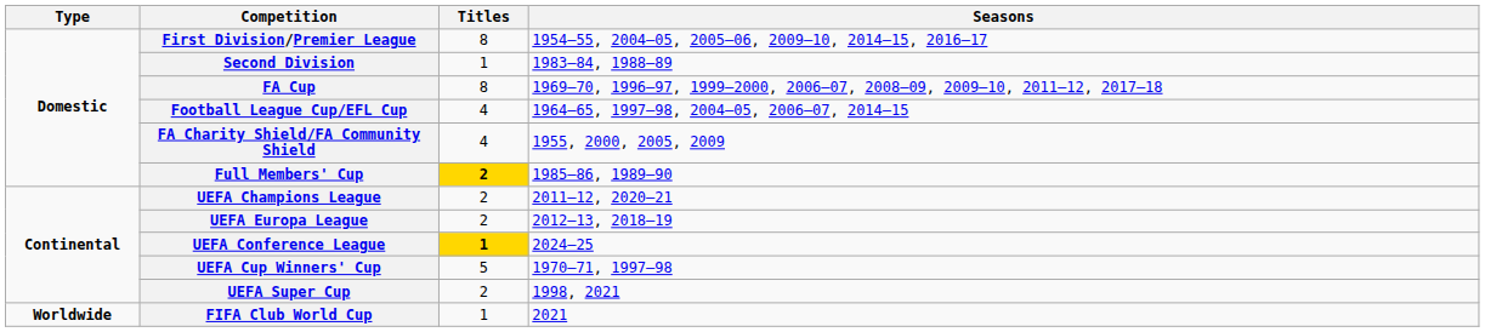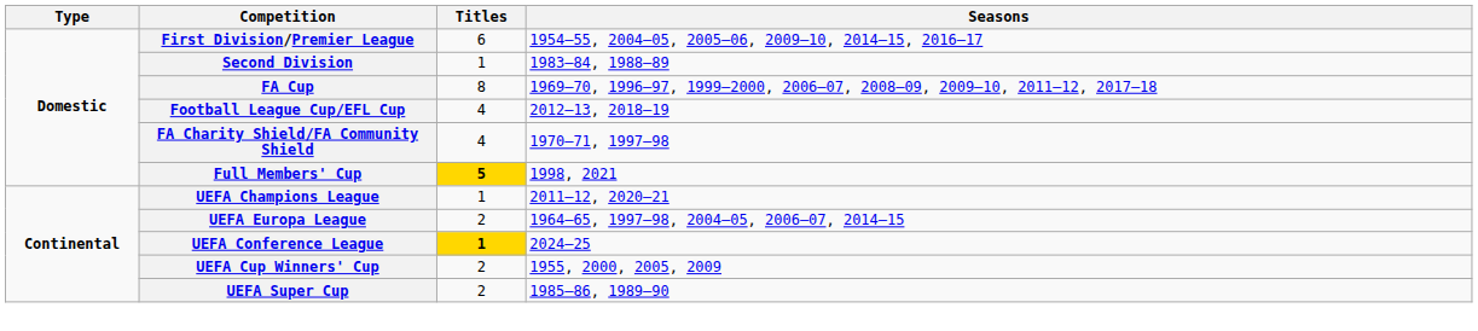First Division/Premier League | Titles: 8 -> 6
Football League Cup/EFL Cup | Seasons: 1964–65, 1997–98, 2004–05, 2006–07, 2014–15 -> 2012–13, 2018–19
FA Charity Shield/FA Community Shield | Seasons: 1955, 2000, 2005, 2009 -> 1970–71, 1997–98
Full Members' Cup | Titles: 2 -> 5
Full Members' Cup | Seasons: 1985–86, 1989–90 -> 1998, 2021
UEFA Champions League | Titles: 2 -> 1
UEFA Europa League | Seasons: 2012–13, 2018–19 -> 1964–65, 1997–98, 2004–05, 2006–07, 2014–15
UEFA Cup Winners' Cup | Titles: 5 -> 2
UEFA Cup Winners' Cup | Seasons: 1970–71, 1997–98 -> 1955, 2000, 2005, 2009
UEFA Super Cup | Seasons: 1998, 2021 -> 1985–86, 1989–90
- row: Worldwide | FIFA Club World Cup | 1 | 2021
